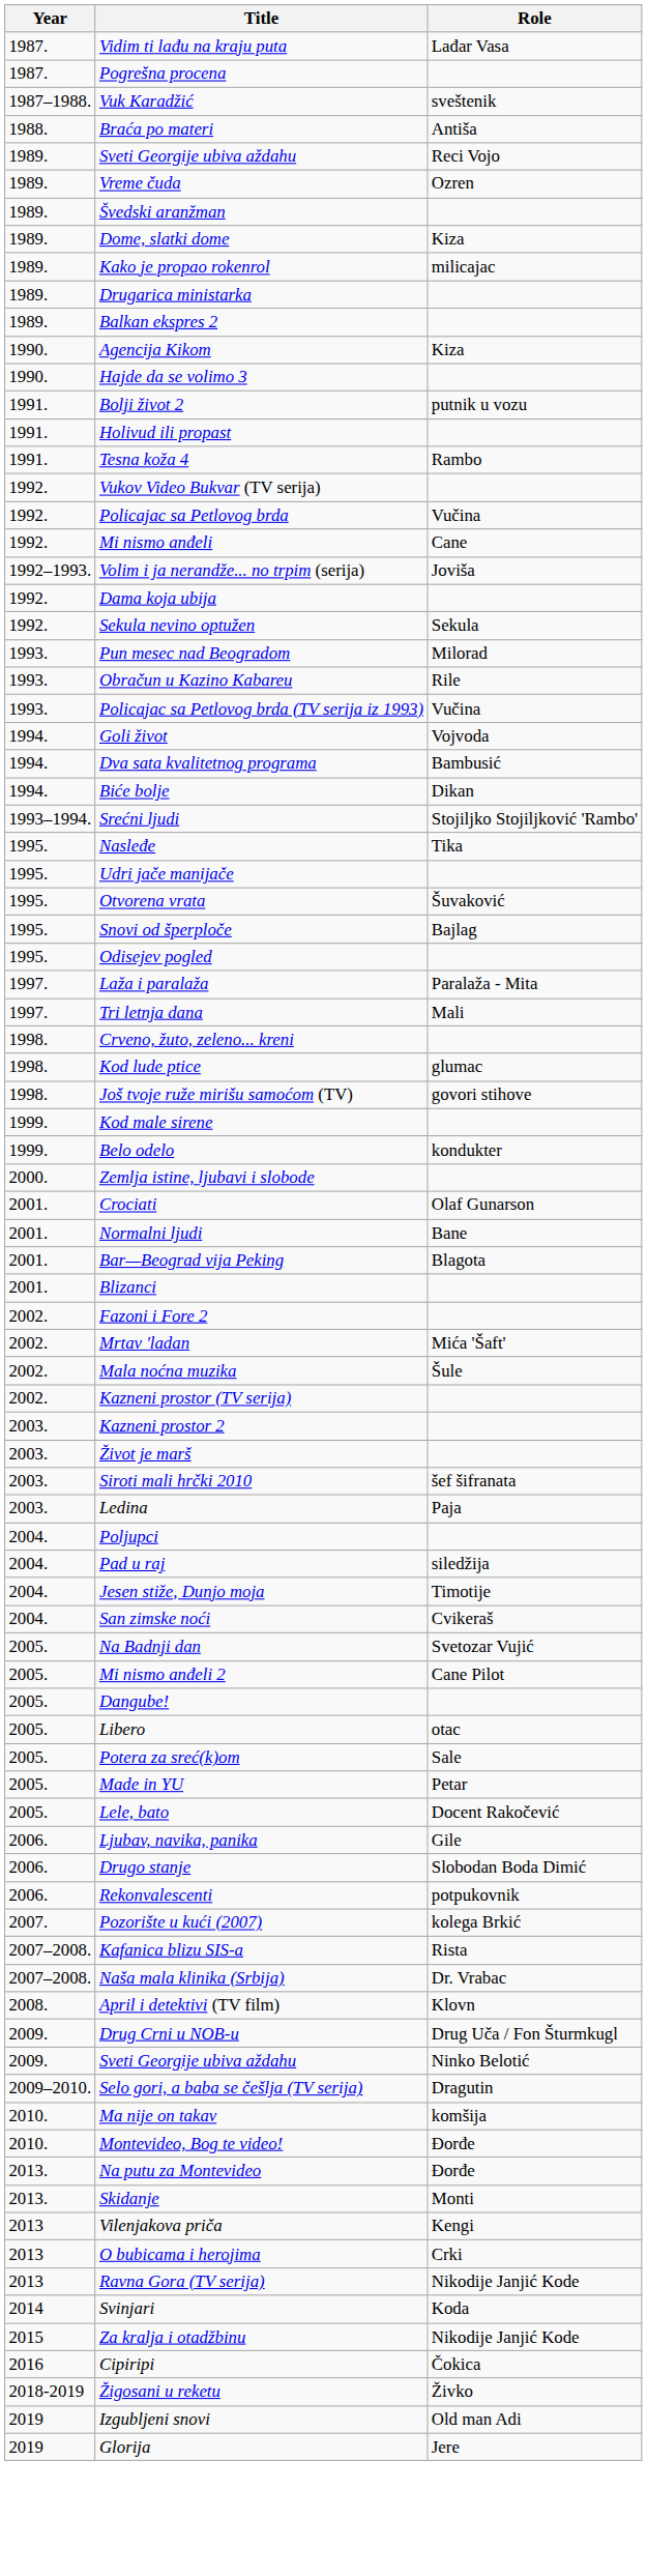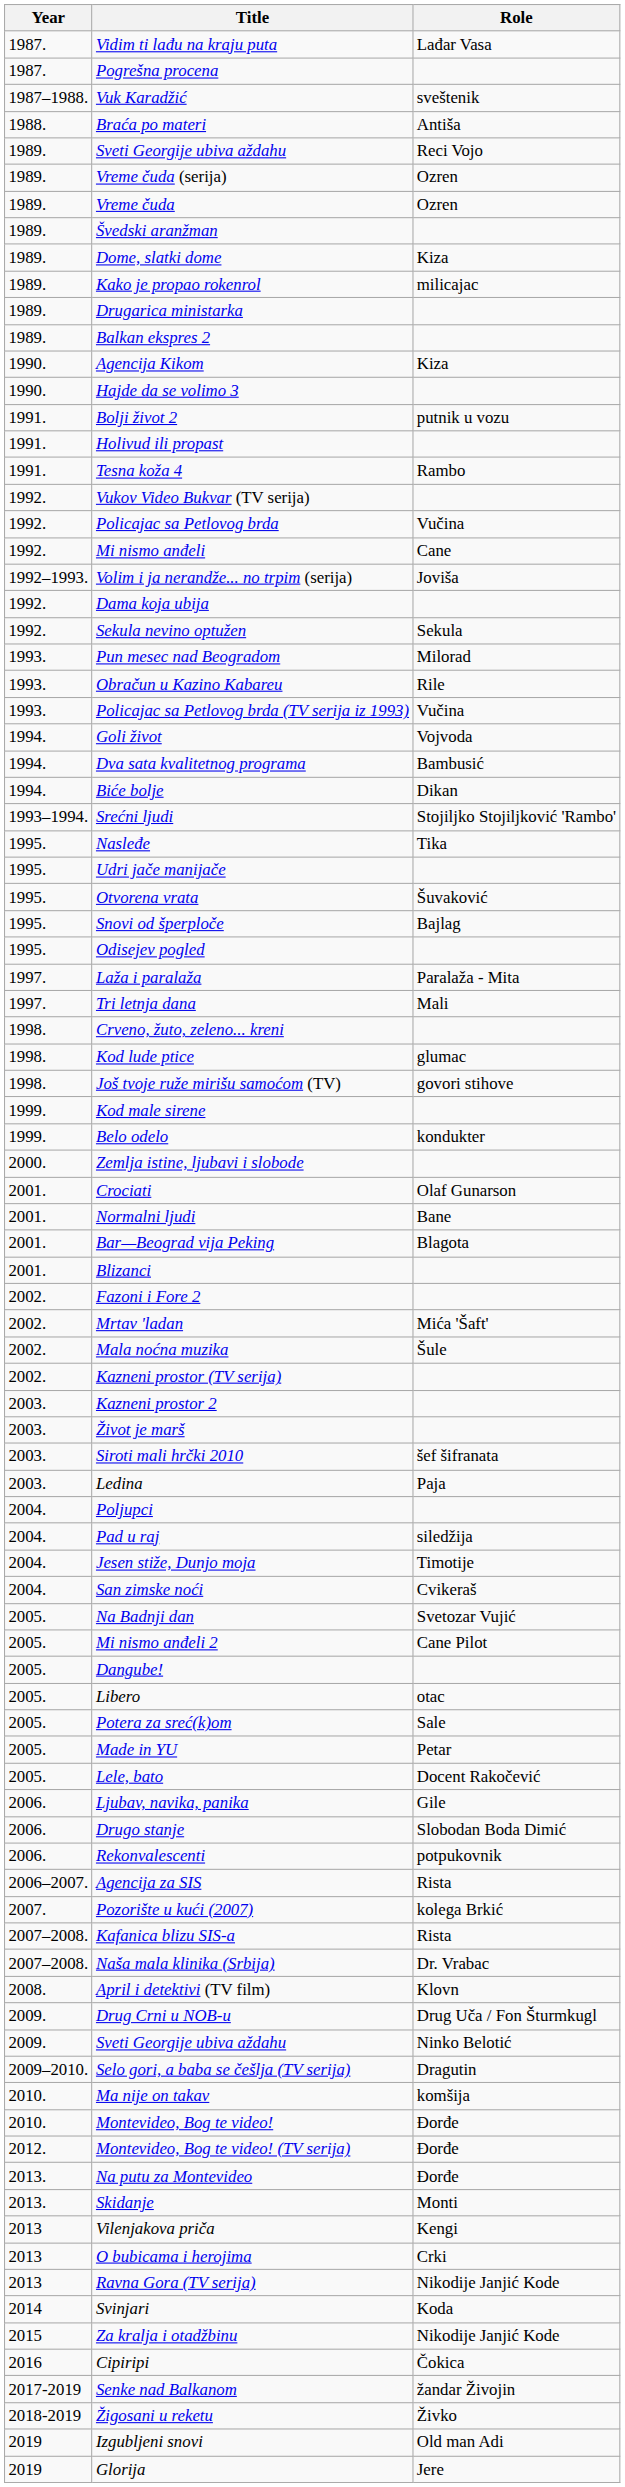+ row: 1989. | Vreme čuda (serija) | Ozren
+ row: 2006–2007. | Agencija za SIS | Rista
+ row: 2012. | Montevideo, Bog te video! (TV serija) | Đorđe
+ row: 2017-2019 | Senke nad Balkanom | žandar Živojin
